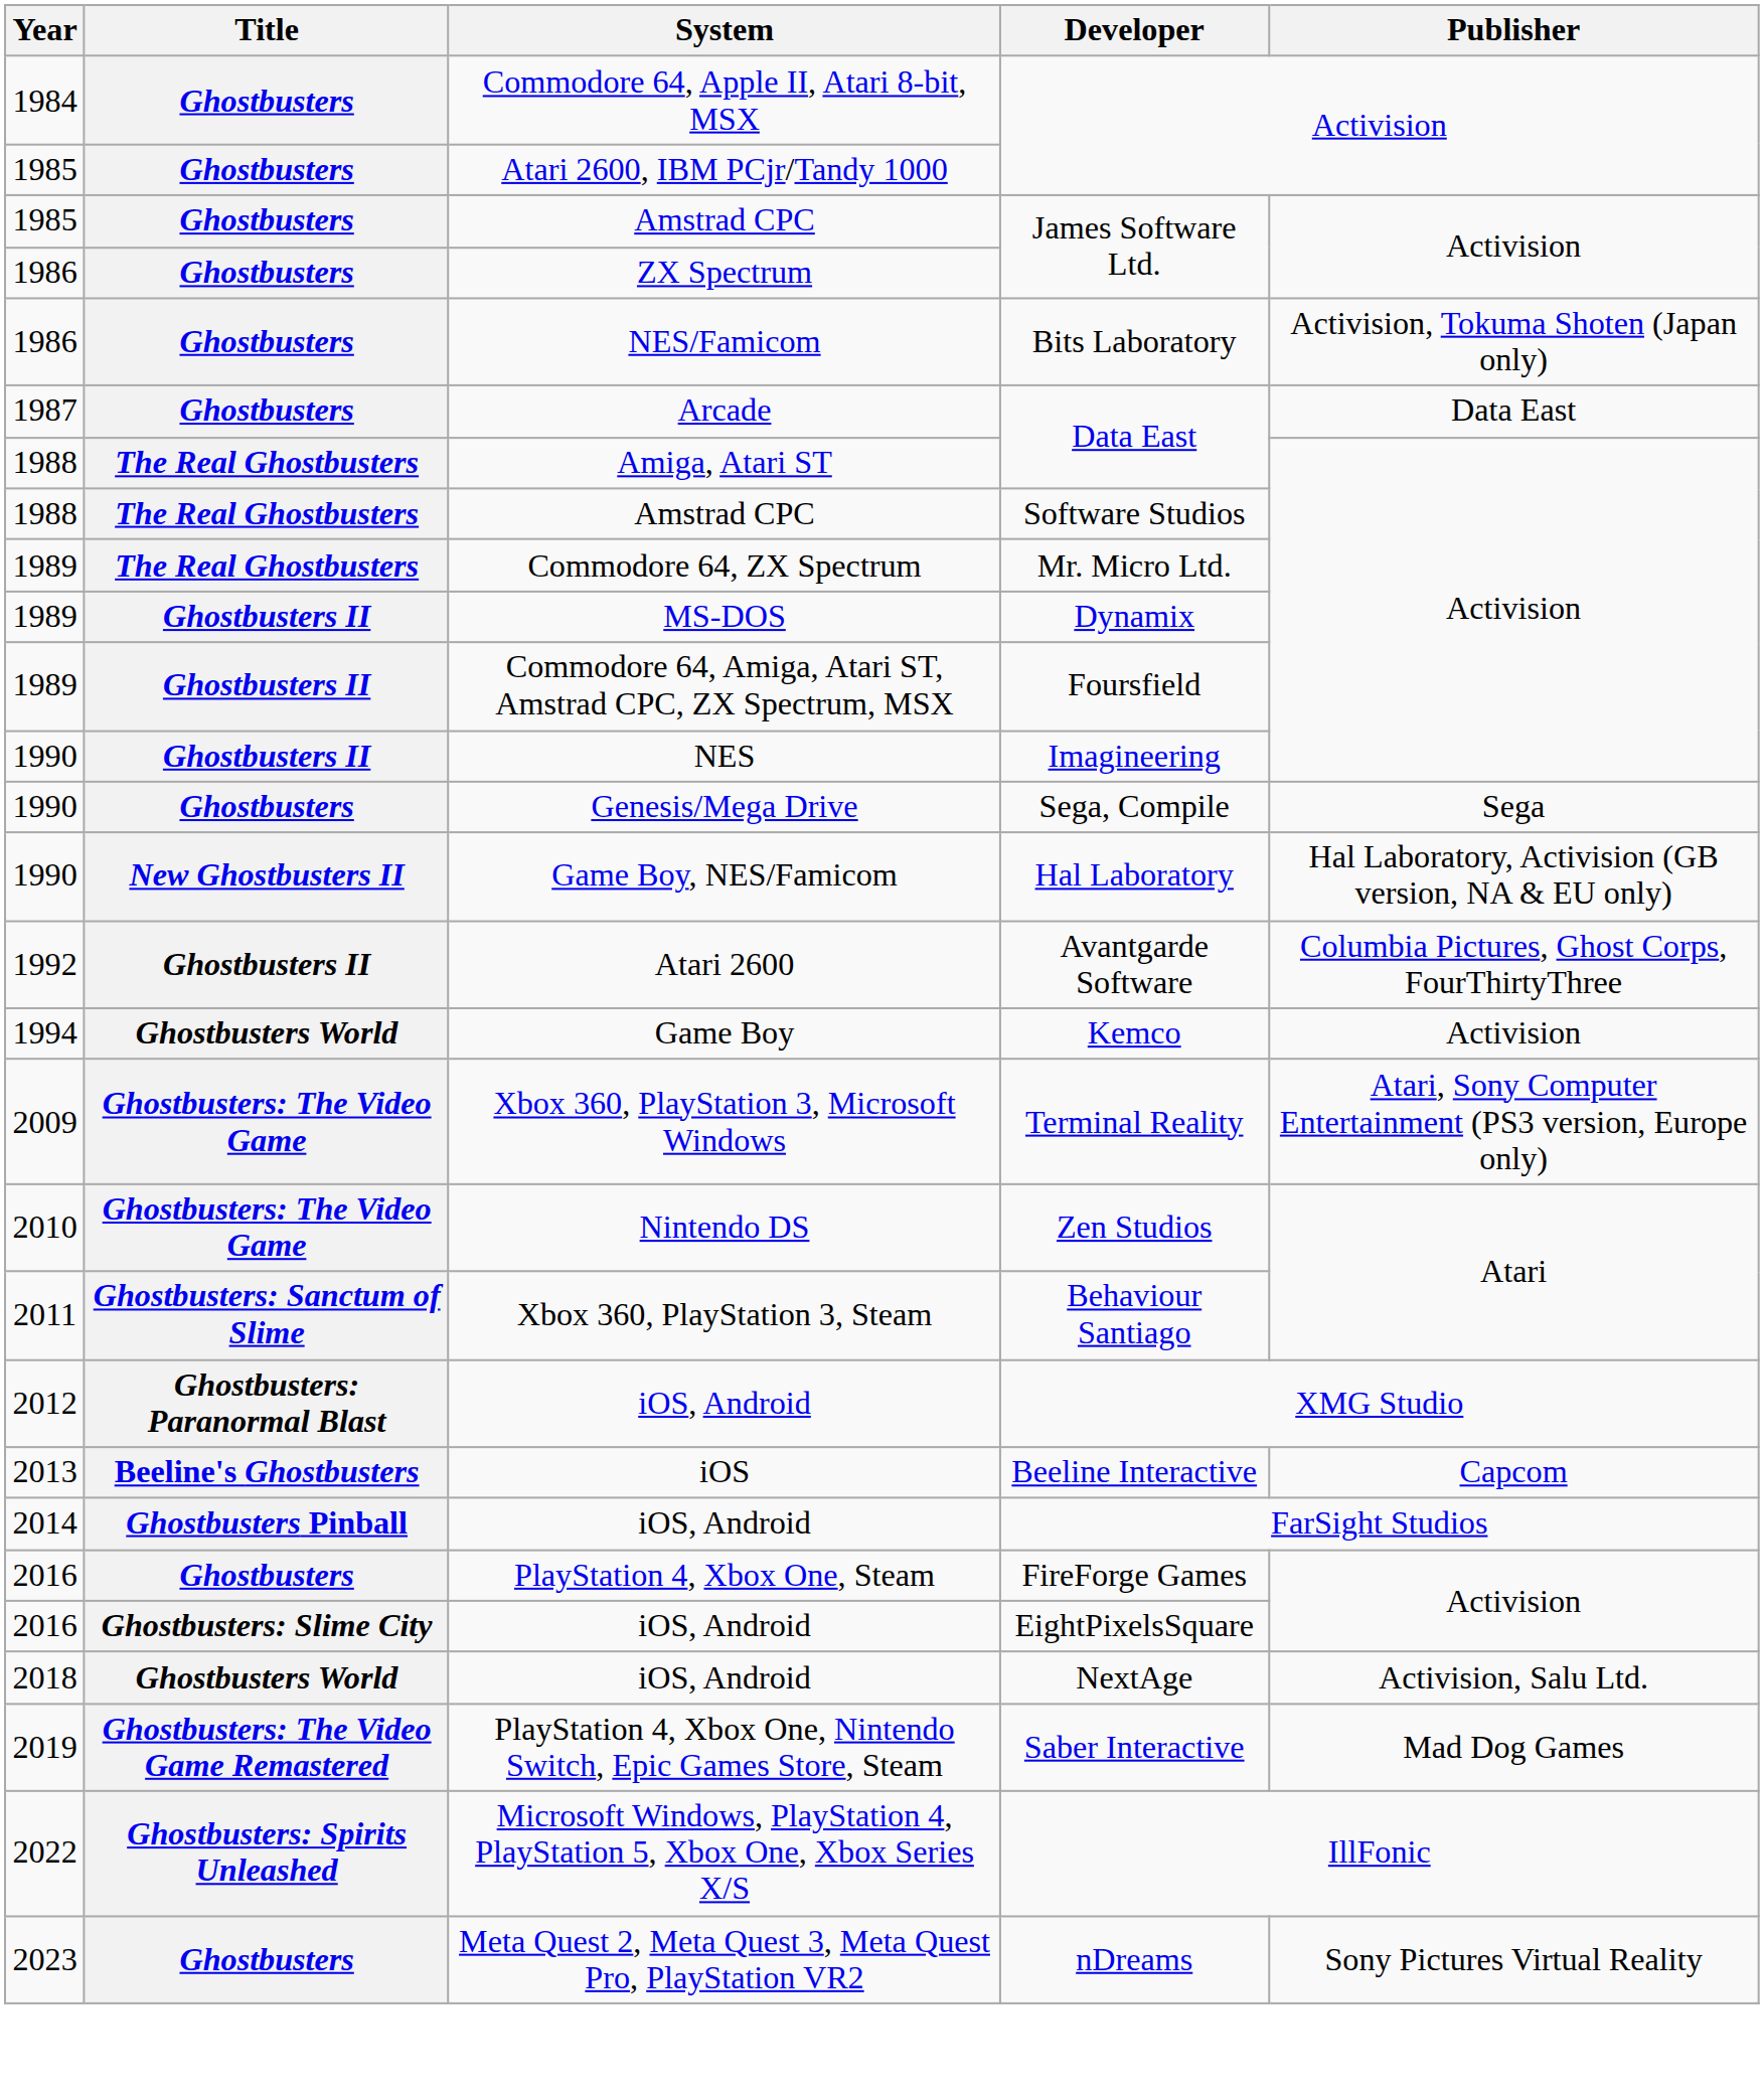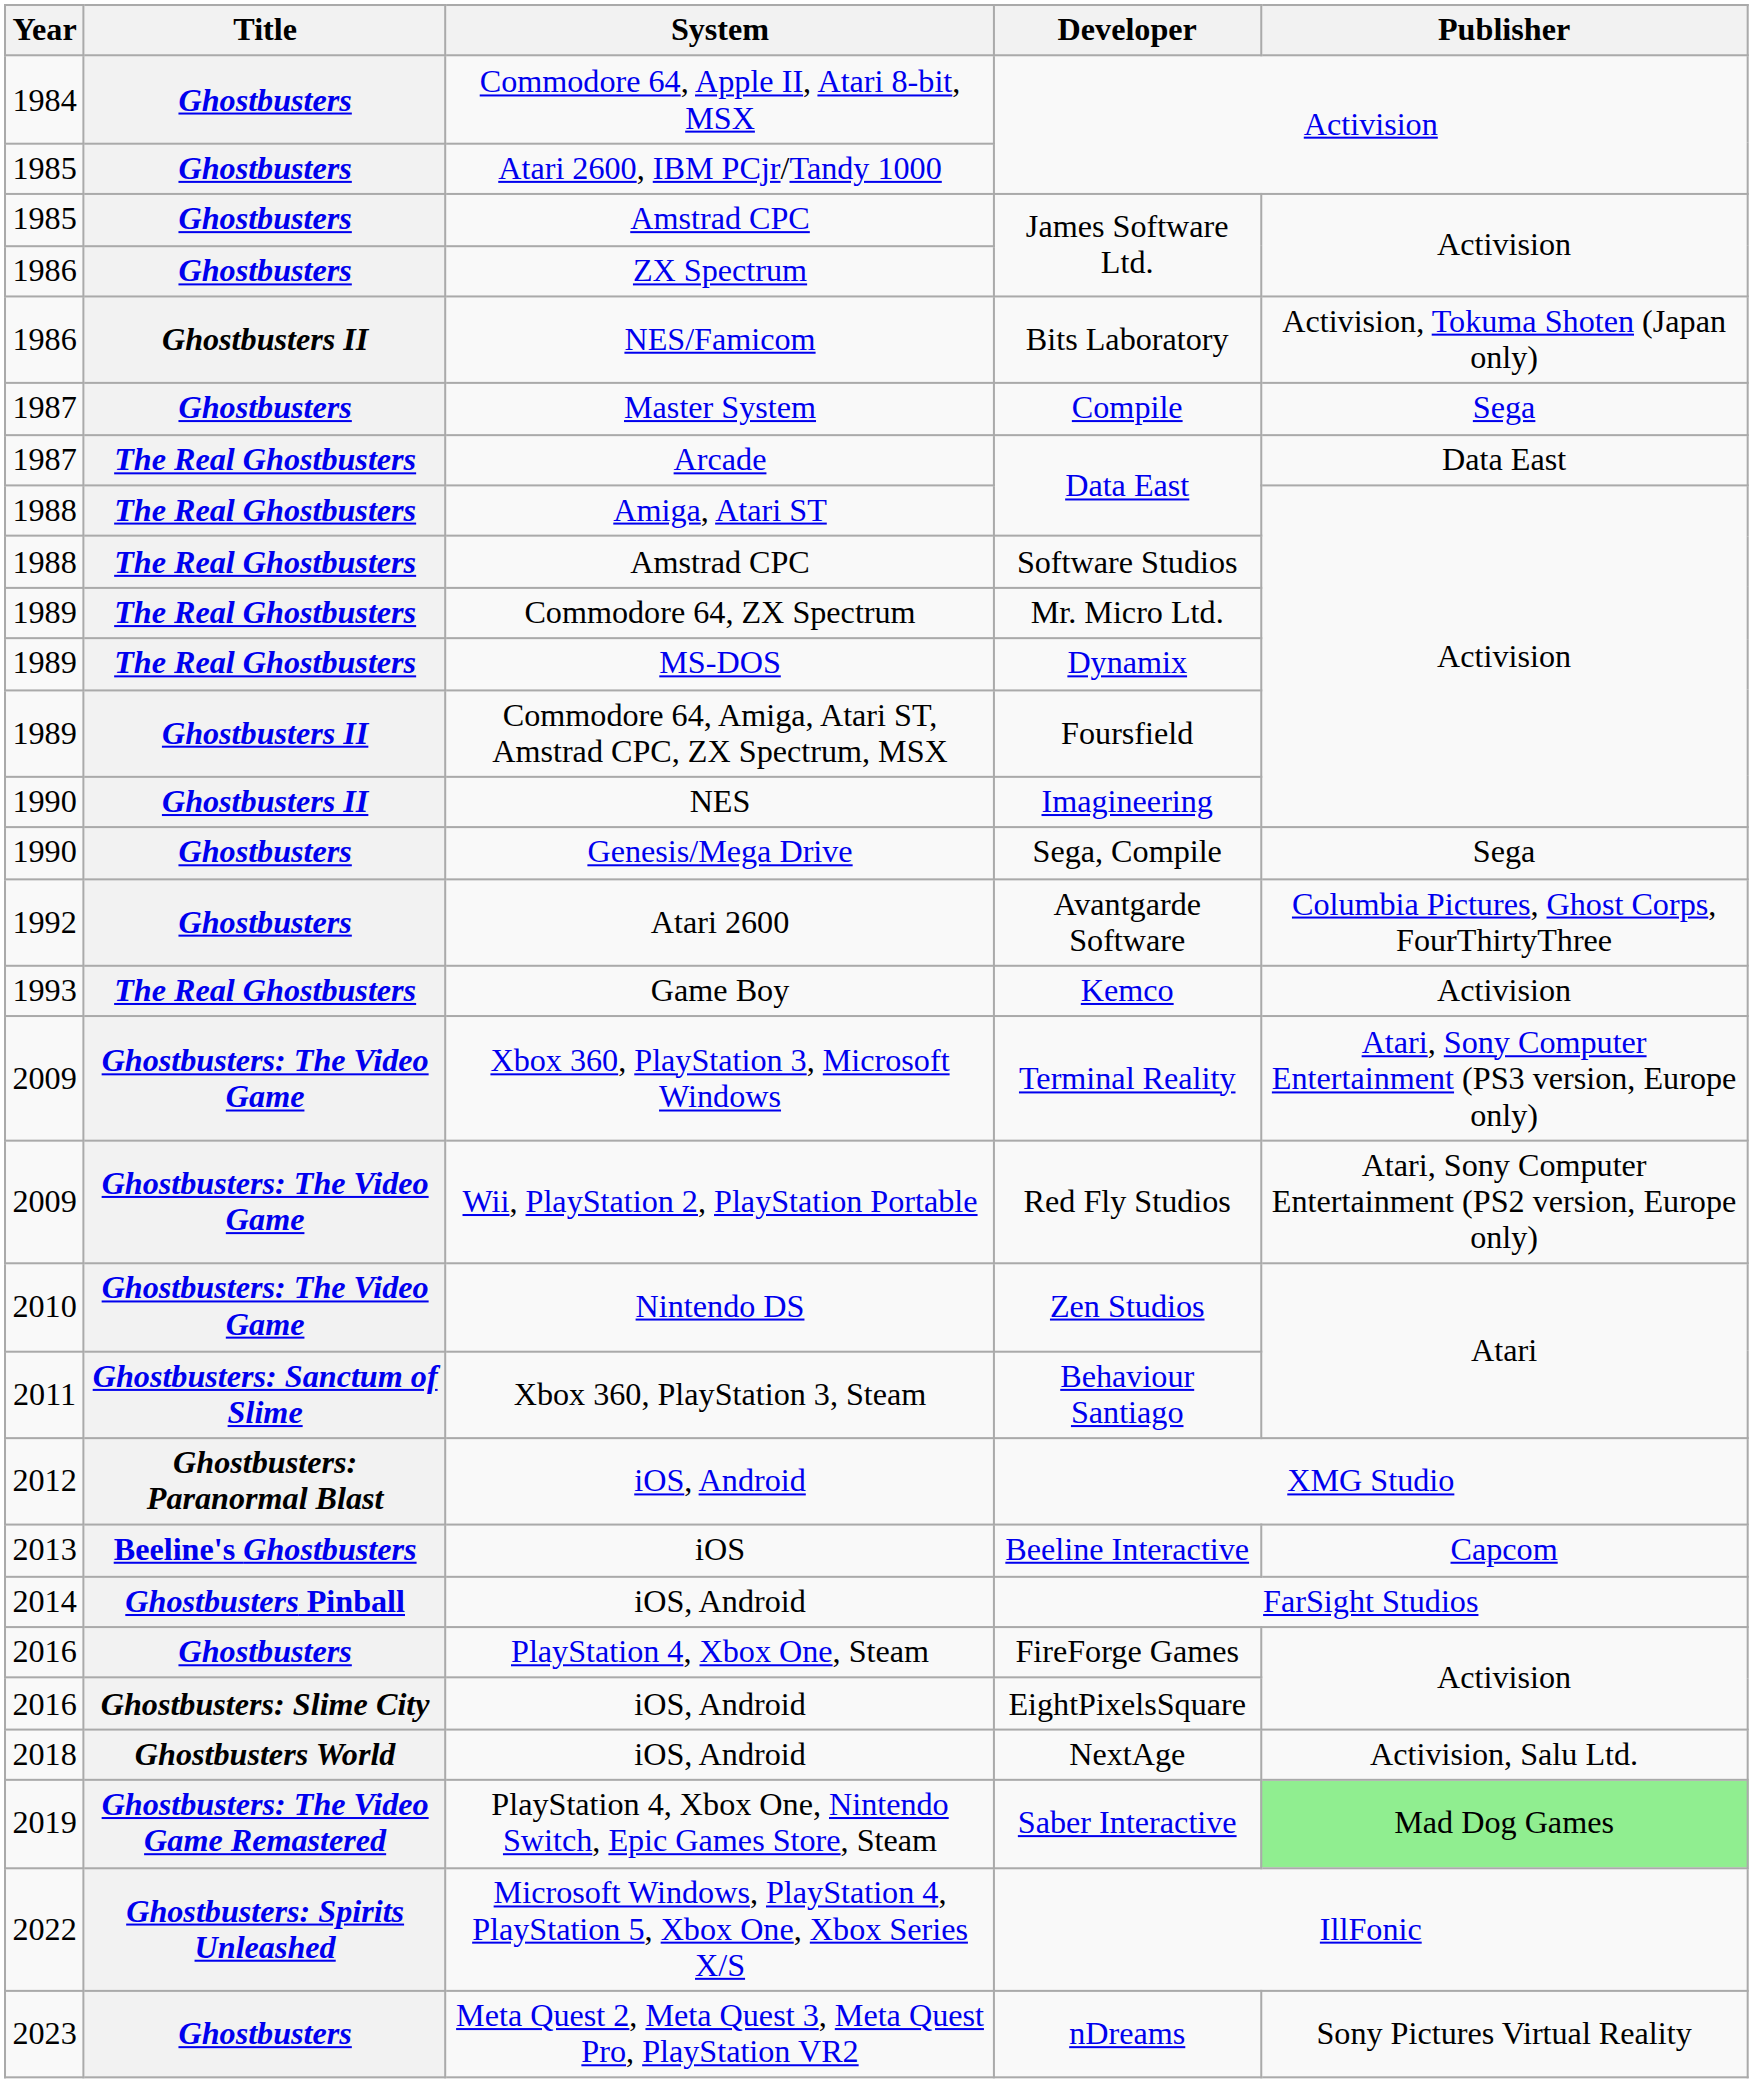Bits Laboratory | Title: Ghostbusters -> Ghostbusters II
+ row: 1987 | Ghostbusters | Master System | Compile | Sega
Arcade / Data East | Title: Ghostbusters -> The Real Ghostbusters
Dynamix | Title: Ghostbusters II -> The Real Ghostbusters
- row: 1990 | New Ghostbusters II | Game Boy, NES/Famicom | Hal Laboratory | Hal Laboratory, Activision (GB version, NA & EU only)
Avantgarde Software | Title: Ghostbusters II -> Ghostbusters
Kemco | Year: 1994 -> 1993
Kemco | Title: Ghostbusters World -> The Real Ghostbusters
+ row: 2009 | Ghostbusters: The Video Game | Wii, PlayStation 2, PlayStation Portable | Red Fly Studios | Atari, Sony Computer Entertainment (PS2 version, Europe only)
Saber Interactive | Publisher: no background -> lightgreen background
